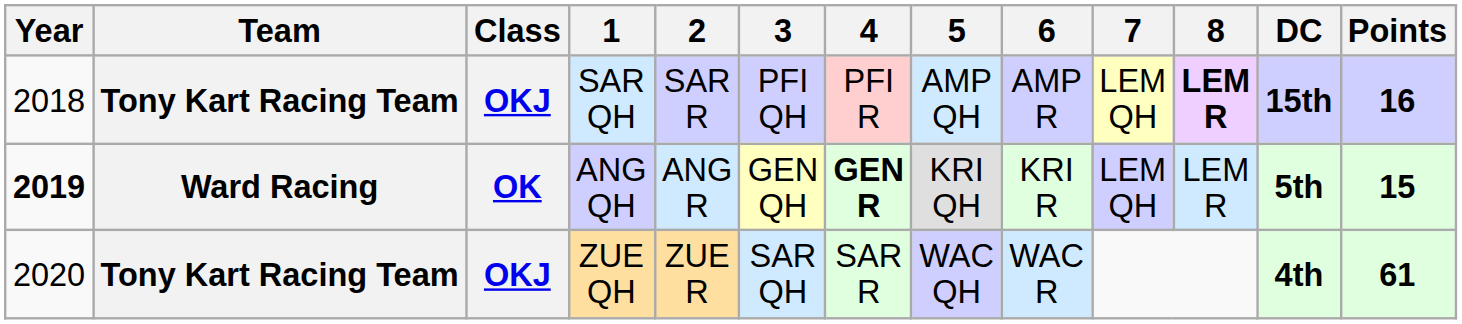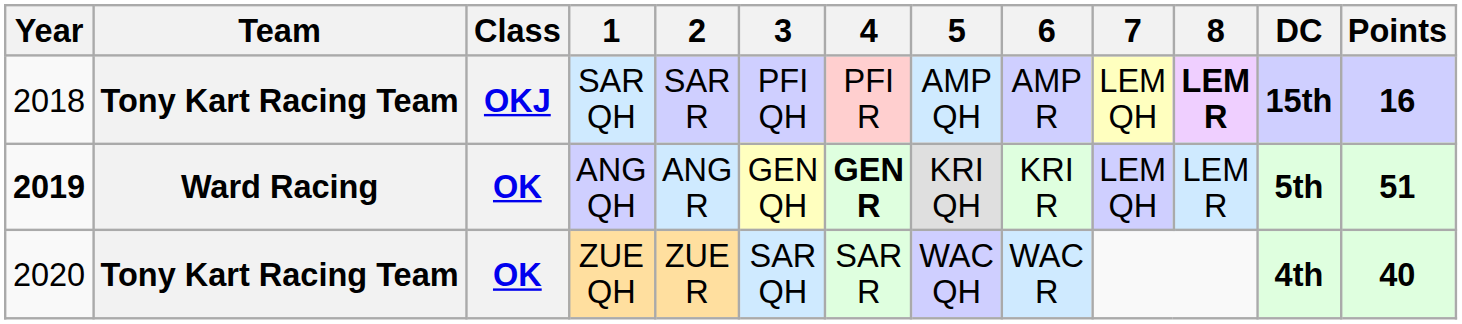ANG QH | Points: 15 -> 51
ZUE QH | Class: OKJ -> OK
ZUE QH | Points: 61 -> 40
